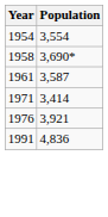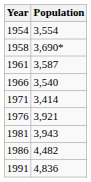+ row: 1966 | 3,540
+ row: 1981 | 3,943
+ row: 1986 | 4,482
